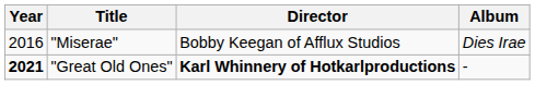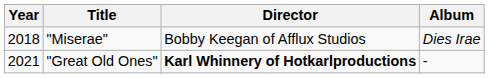"Miserae" | Year: 2016 -> 2018
"Great Old Ones" | Year: bold -> normal
